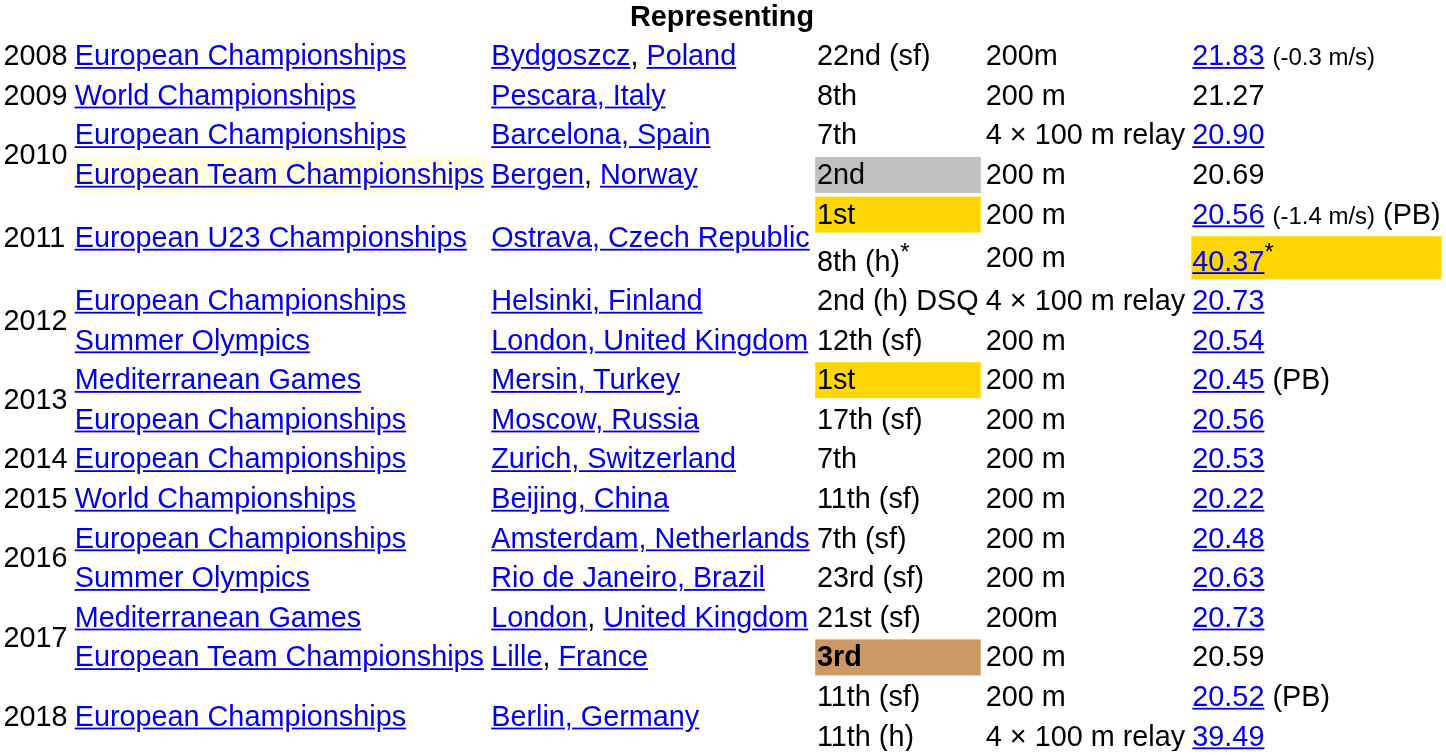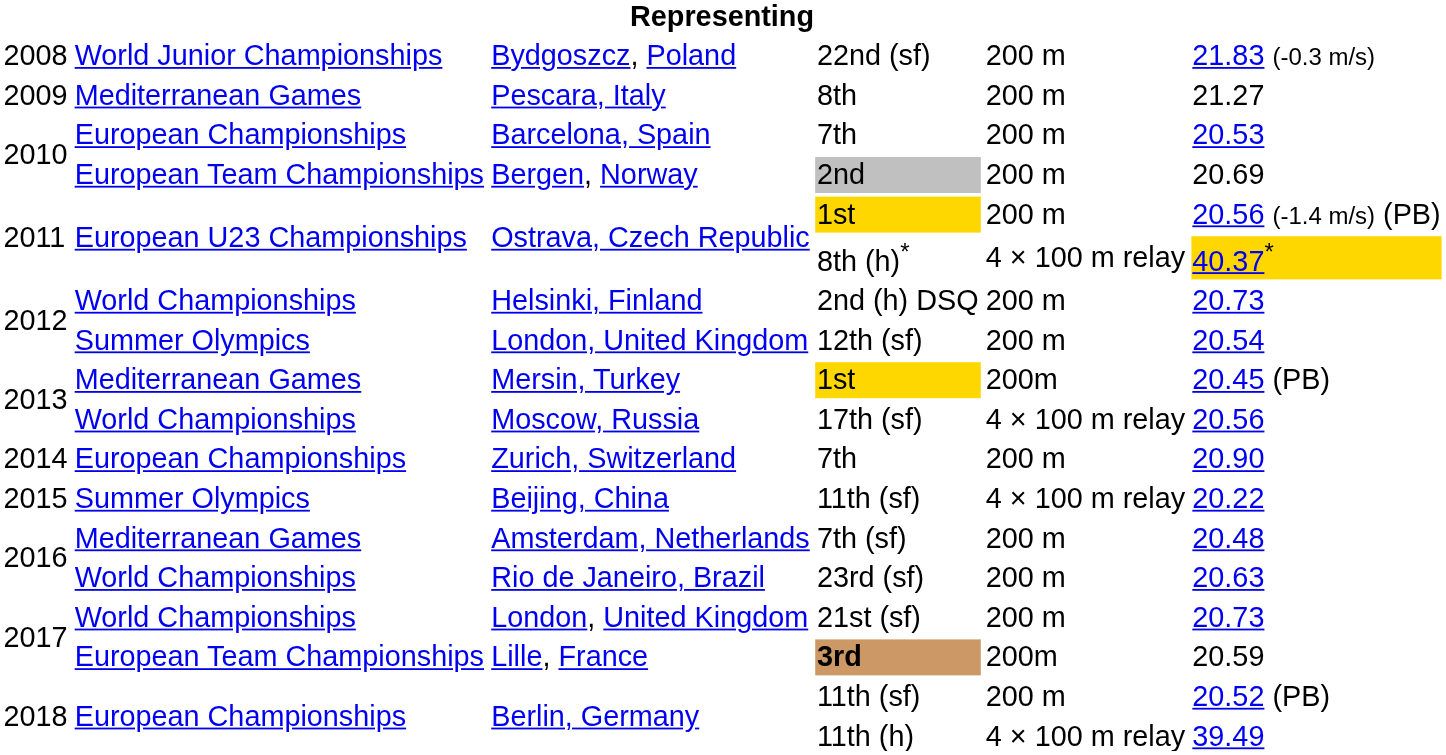Bydgoszcz, Poland | column 2: European Championships -> World Junior Championships
Bydgoszcz, Poland | column 5: 200m -> 200 m
Pescara, Italy | column 2: World Championships -> Mediterranean Games
Barcelona, Spain | column 5: 4 × 100 m relay -> 200 m
Barcelona, Spain | column 6: 20.90 -> 20.53
Bergen, Norway | column 2: lightyellow background -> no background
Ostrava, Czech Republic / 8th (h)* | column 5: 200 m -> 4 × 100 m relay
Helsinki, Finland | column 2: European Championships -> World Championships
Helsinki, Finland | column 5: 4 × 100 m relay -> 200 m
Mersin, Turkey | column 5: 200 m -> 200m
Moscow, Russia | column 2: European Championships -> World Championships
Moscow, Russia | column 5: 200 m -> 4 × 100 m relay
Zurich, Switzerland | column 6: 20.53 -> 20.90
Beijing, China | column 2: World Championships -> Summer Olympics
Beijing, China | column 5: 200 m -> 4 × 100 m relay
Amsterdam, Netherlands | column 2: European Championships -> Mediterranean Games
Rio de Janeiro, Brazil | column 2: Summer Olympics -> World Championships
London, United Kingdom / 21st (sf) | column 2: Mediterranean Games -> World Championships
London, United Kingdom / 21st (sf) | column 5: 200m -> 200 m
Lille, France | column 5: 200 m -> 200m
